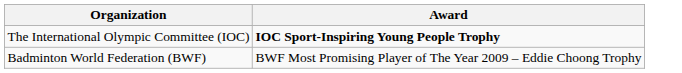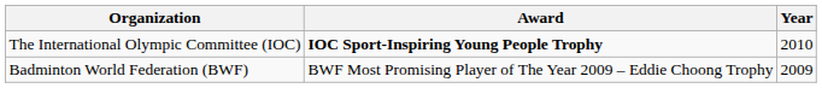+ column: Year | 2010 | 2009
